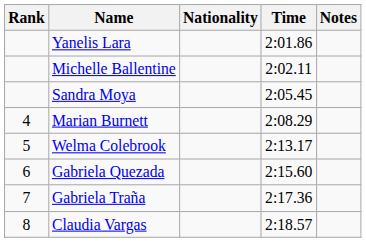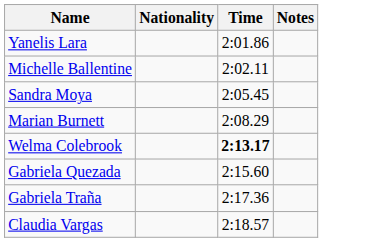- column: Rank | 4 | 5 | 6 | 7 | 8
Welma Colebrook | Time: normal -> bold
